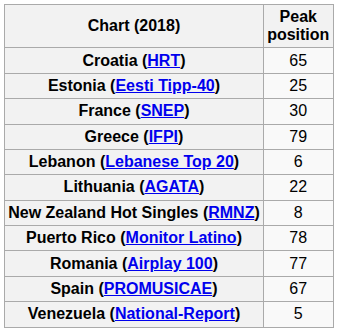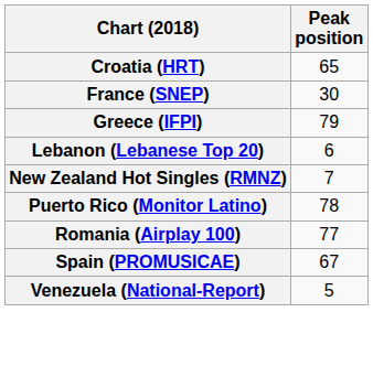- row: Estonia (Eesti Tipp-40) | 25
- row: Lithuania (AGATA) | 22
New Zealand Hot Singles (RMNZ) | Peak position: 8 -> 7
